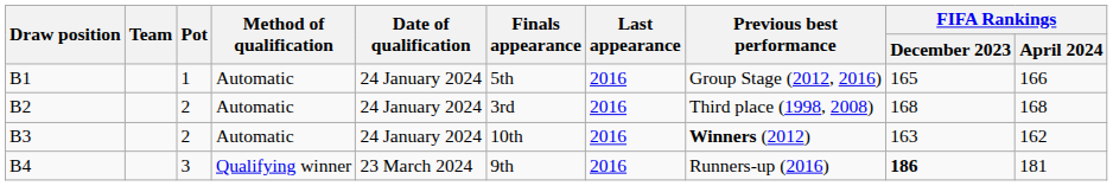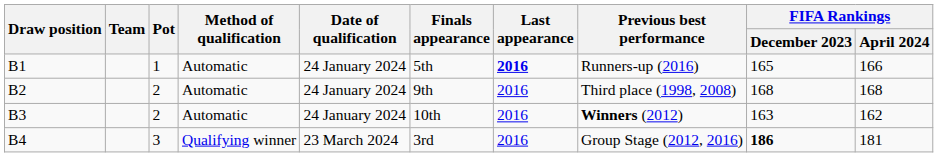B1 | Last appearance: normal -> bold
B1 | Previous best performance: Group Stage (2012, 2016) -> Runners-up (2016)
B2 | Finals appearance: 3rd -> 9th
B4 | Finals appearance: 9th -> 3rd
B4 | Previous best performance: Runners-up (2016) -> Group Stage (2012, 2016)
